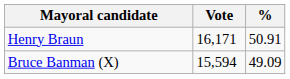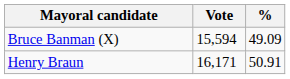rows swapped: Henry Braun <-> Bruce Banman (X)
